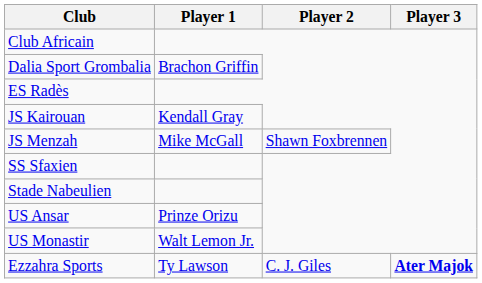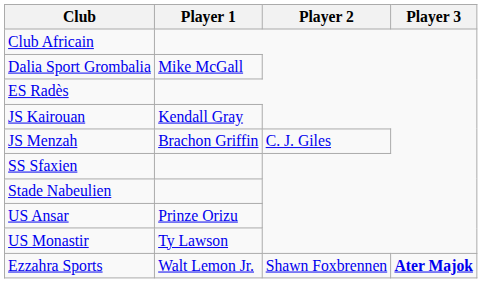Dalia Sport Grombalia | Player 1: Brachon Griffin -> Mike McGall
JS Menzah | Player 1: Mike McGall -> Brachon Griffin
JS Menzah | Player 2: Shawn Foxbrennen -> C. J. Giles
US Monastir | Player 1: Walt Lemon Jr. -> Ty Lawson
Ezzahra Sports | Player 1: Ty Lawson -> Walt Lemon Jr.
Ezzahra Sports | Player 2: C. J. Giles -> Shawn Foxbrennen
